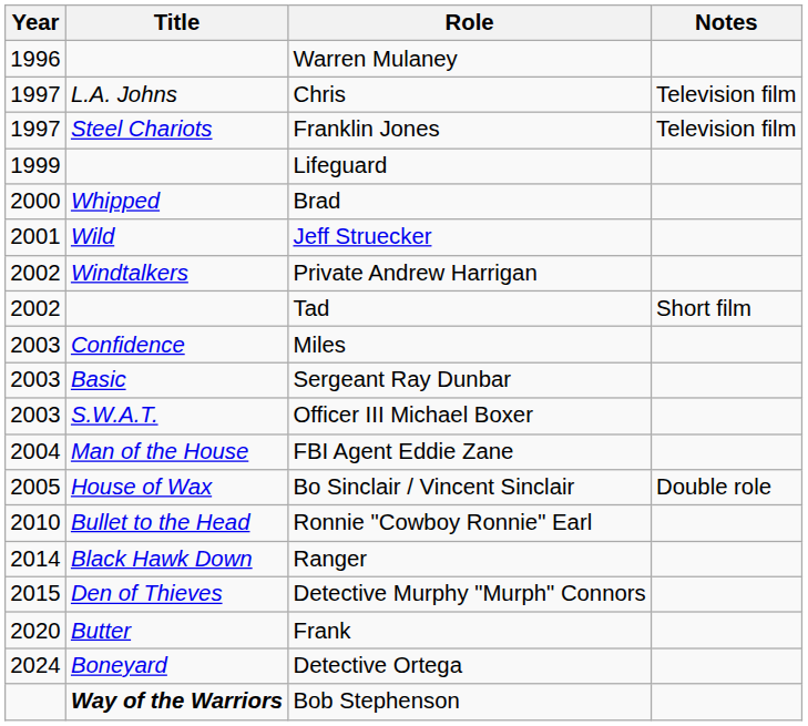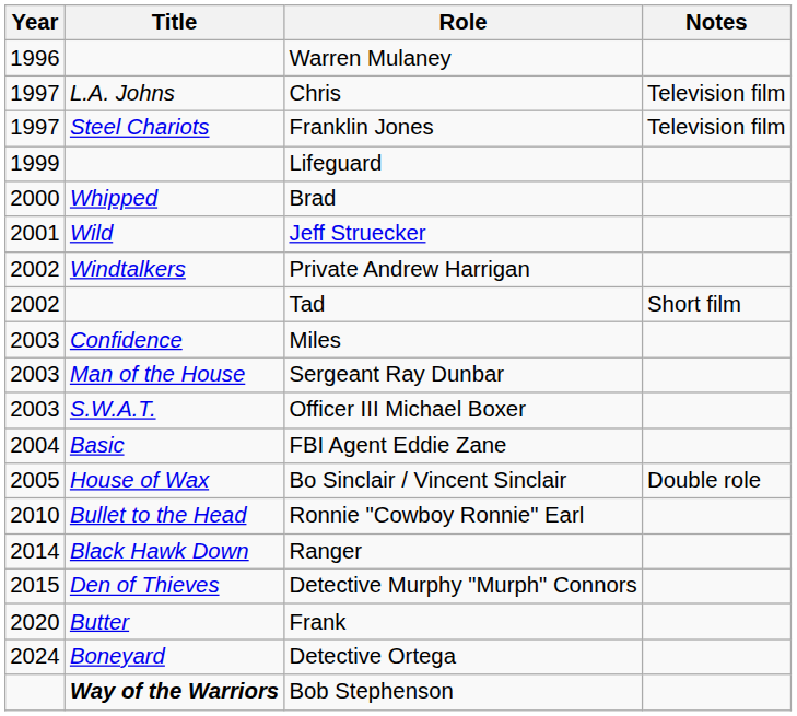Sergeant Ray Dunbar | Title: Basic -> Man of the House
FBI Agent Eddie Zane | Title: Man of the House -> Basic
